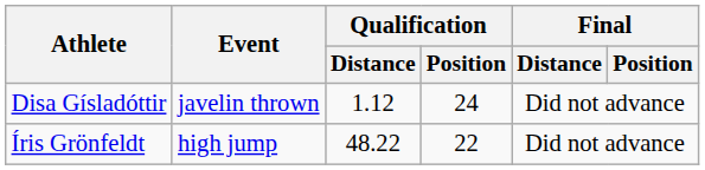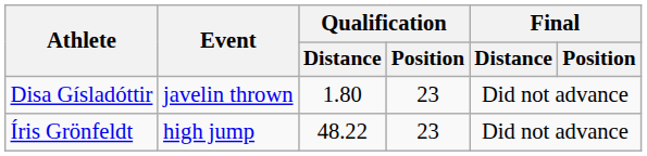Disa Gísladóttir | Qualification / Distance: 1.12 -> 1.80
Disa Gísladóttir | Qualification / Position: 24 -> 23
Íris Grönfeldt | Qualification / Position: 22 -> 23
